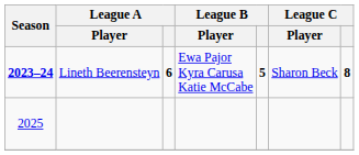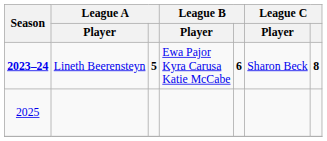Lineth Beerensteyn | League A: 6 -> 5
Lineth Beerensteyn | League B: 5 -> 6
